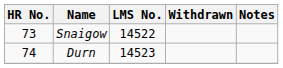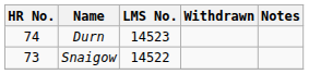rows swapped: Snaigow <-> Durn
